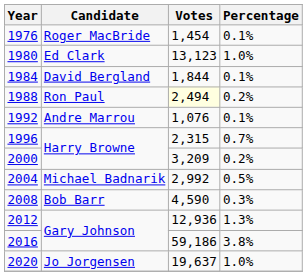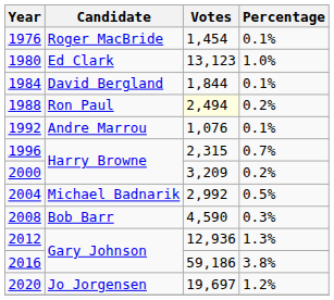2020 | Votes: 19,637 -> 19,697
2020 | Percentage: 1.0% -> 1.2%
